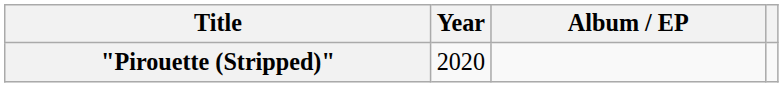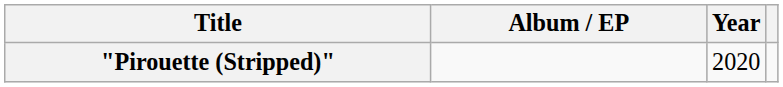columns swapped: Year <-> Album / EP
